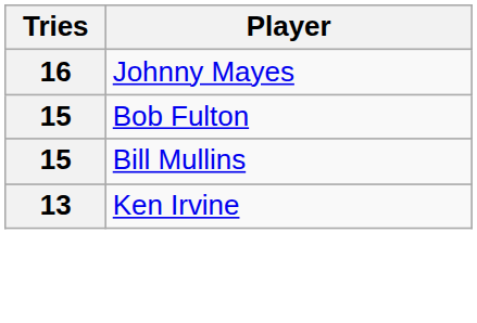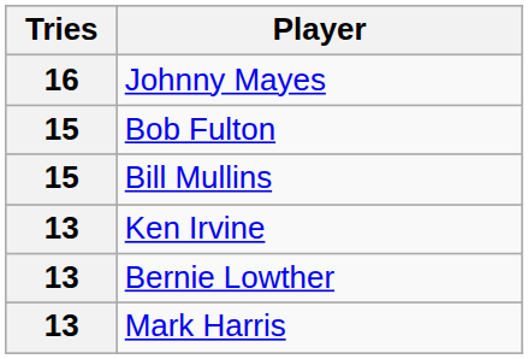+ row: 13 | Bernie Lowther
+ row: 13 | Mark Harris
